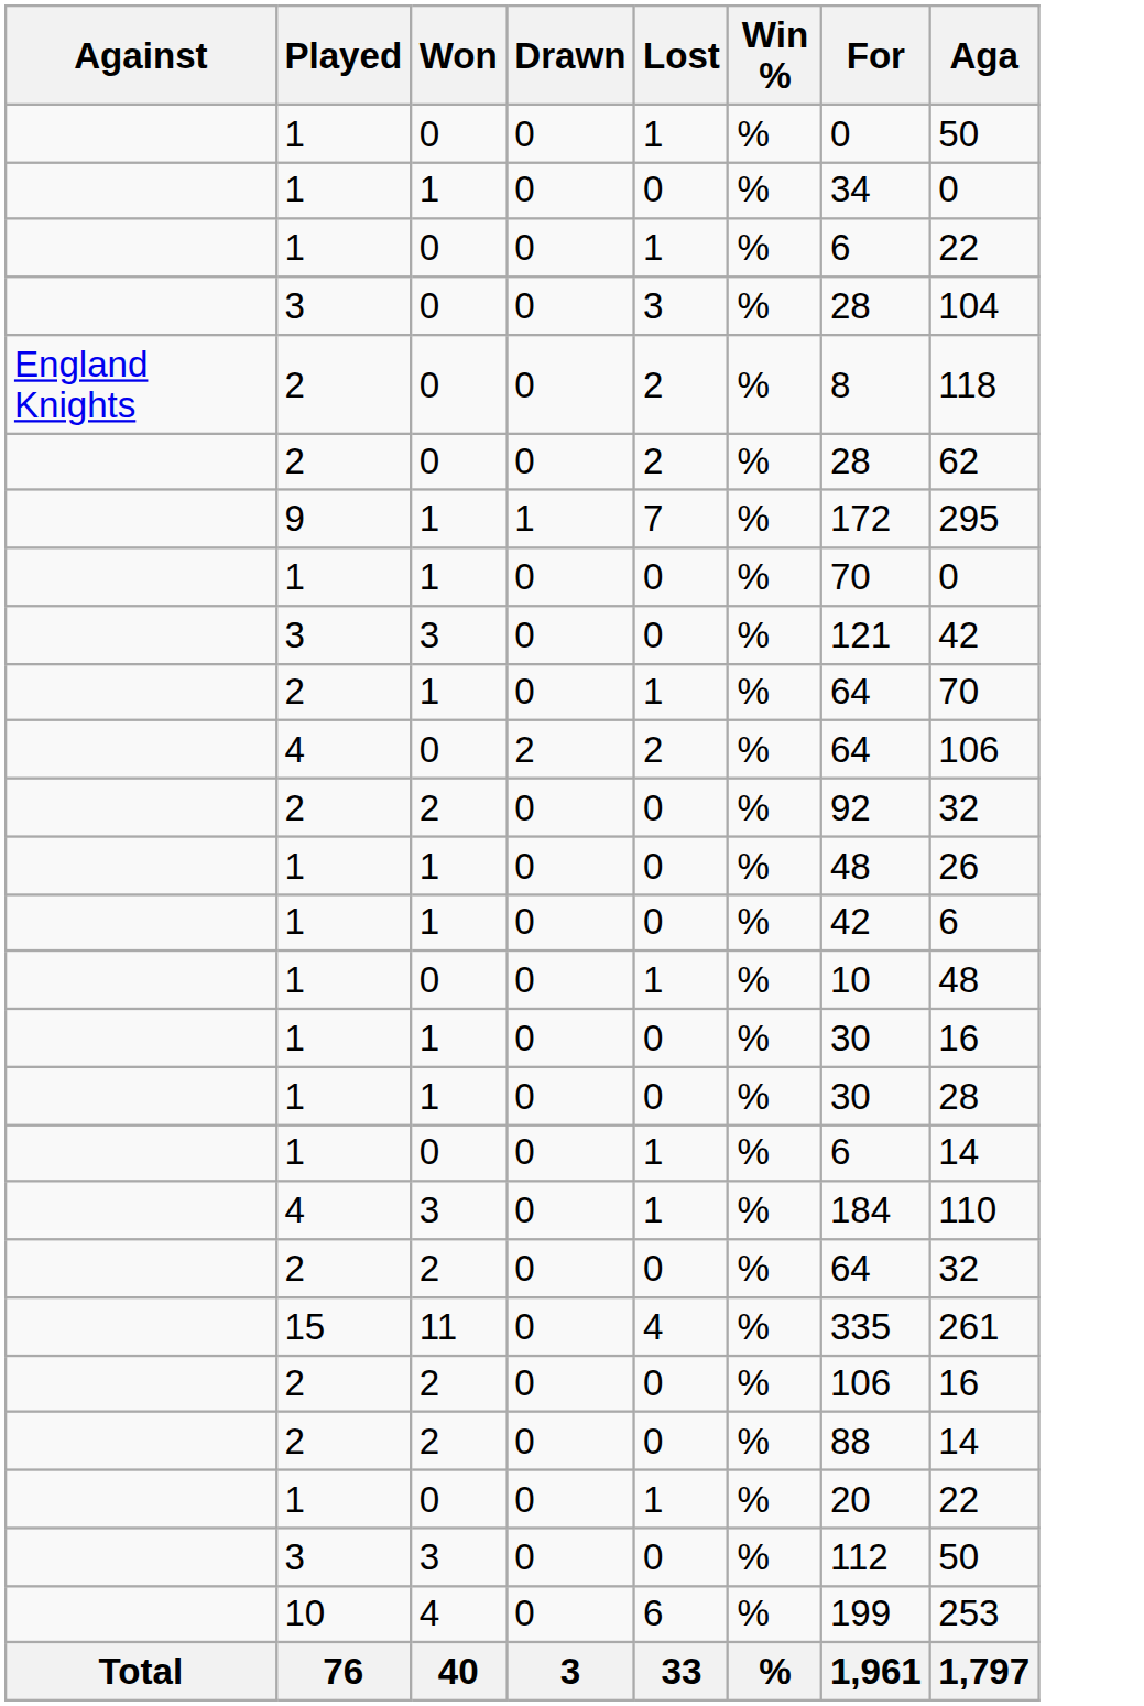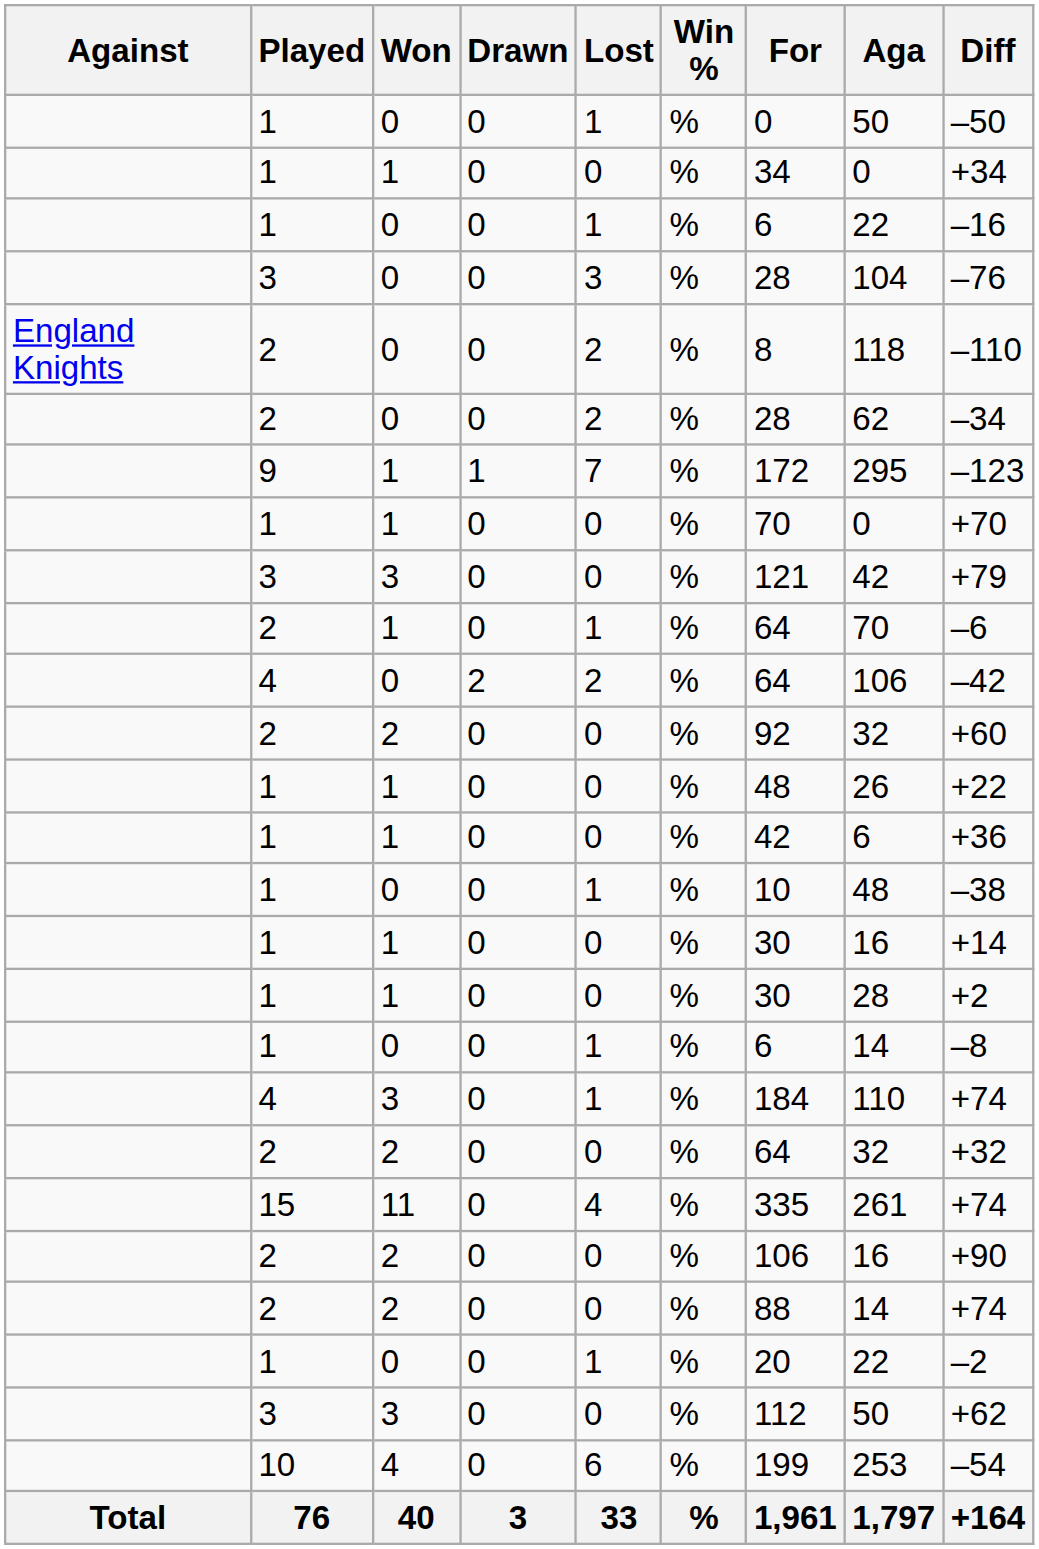+ column: Diff | –50 | +34 | –16 | –76 | –110 | –34 | –123 | +70 | +79 | –6 | –42 | +60 | +22 | +36 | –38 | +14 | +2 | –8 | +74 | +32 | +74 | +90 | +74 | –2 | +62 | –54 | +164
